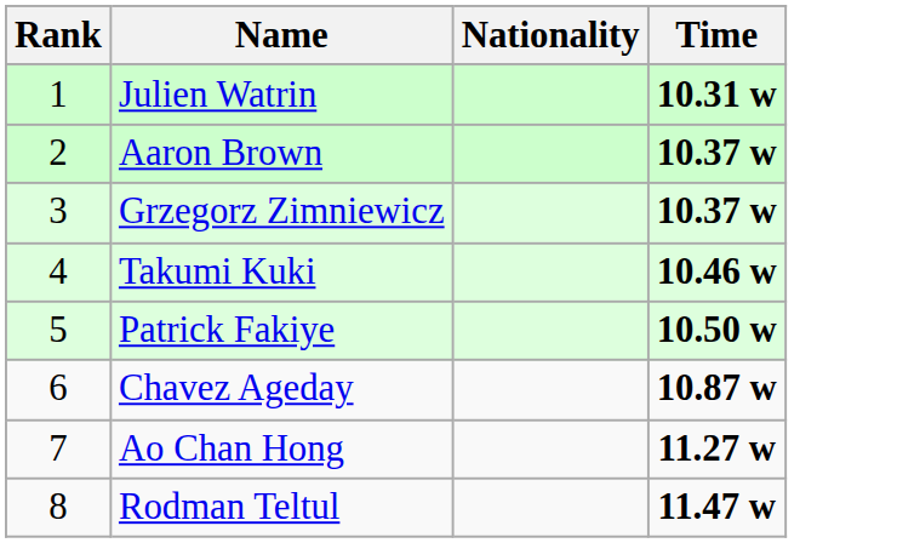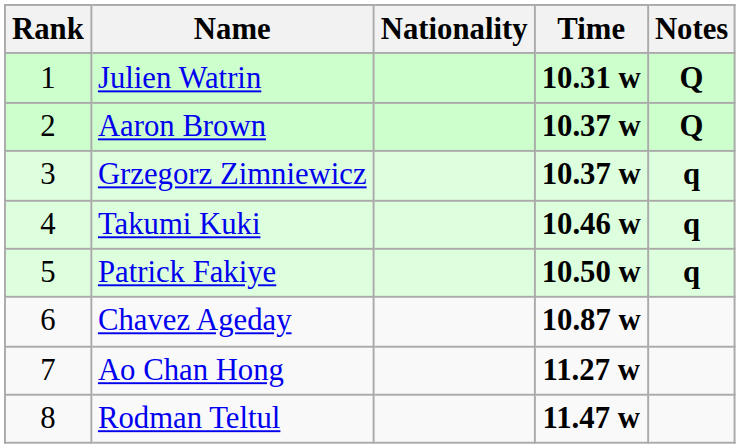+ column: Notes | Q | Q | q | q | q
